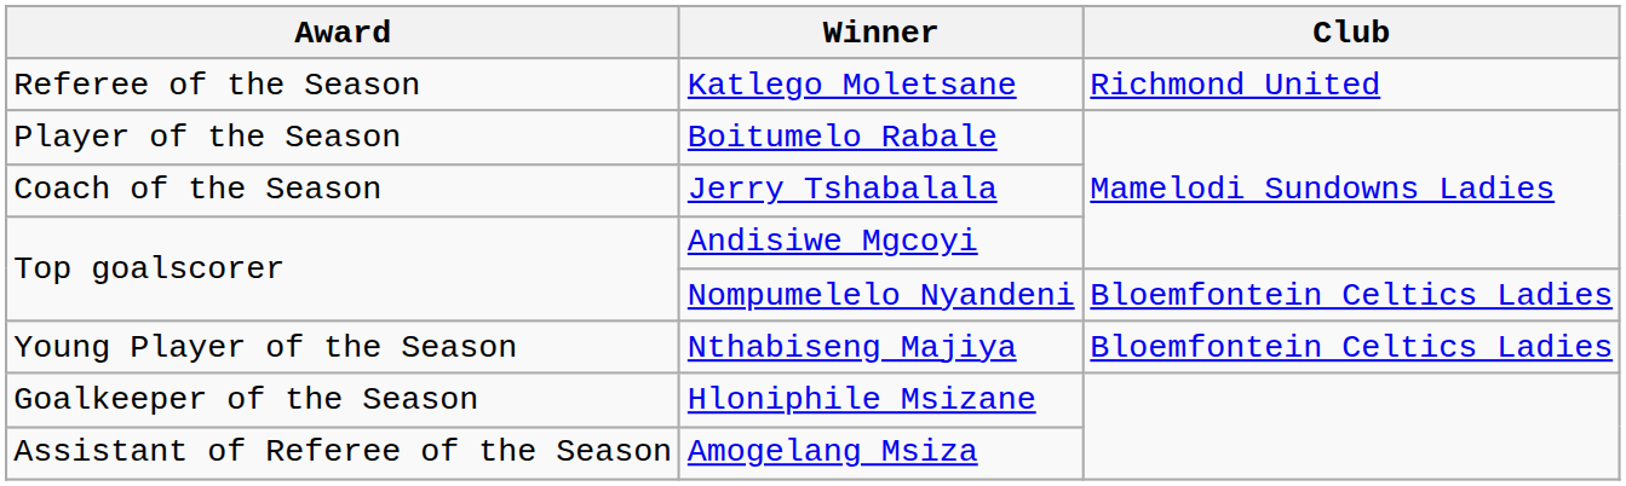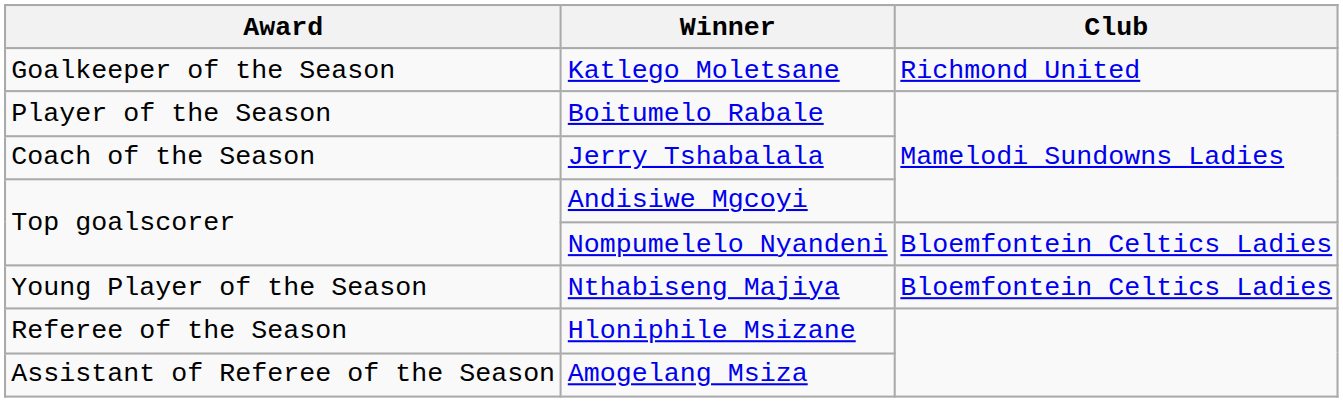Katlego Moletsane | Award: Referee of the Season -> Goalkeeper of the Season
Hloniphile Msizane | Award: Goalkeeper of the Season -> Referee of the Season
